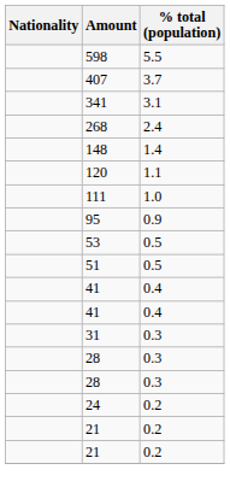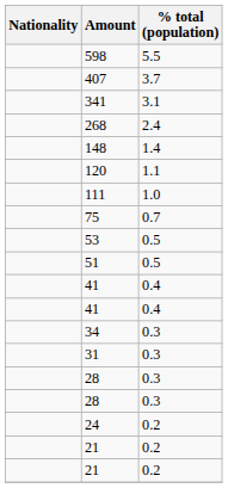- row: 95 | 0.9
+ row: 75 | 0.7
+ row: 34 | 0.3
